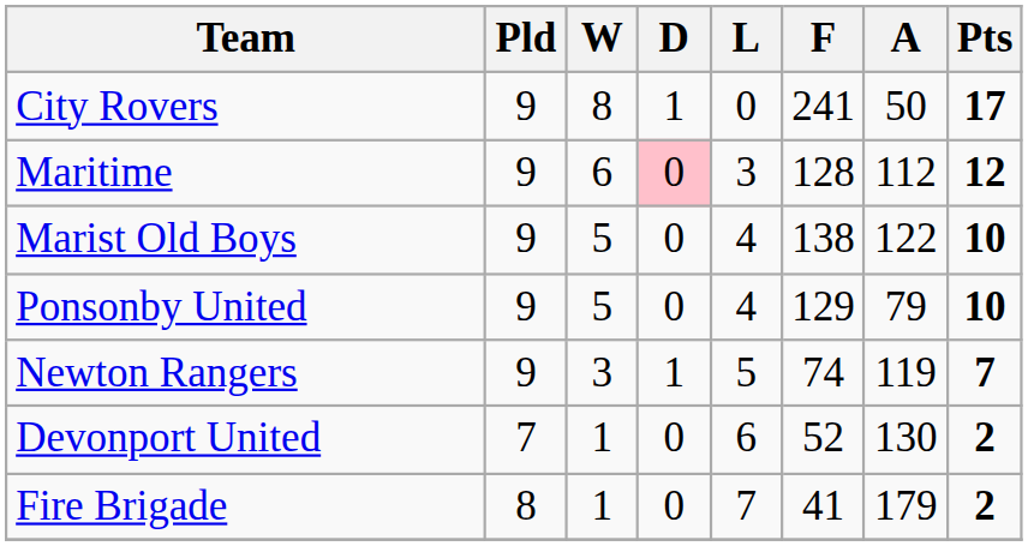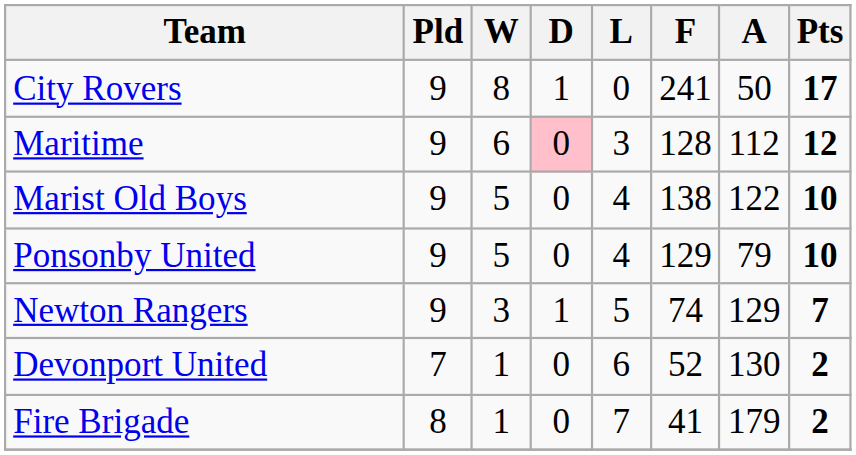Newton Rangers | A: 119 -> 129
